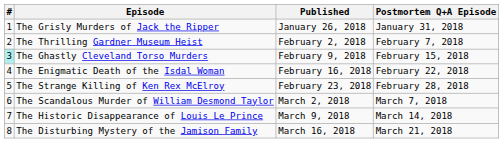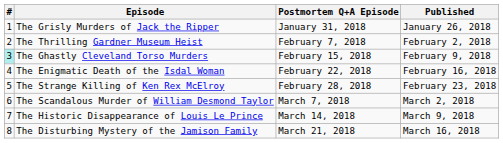columns swapped: Published <-> Postmortem Q+A Episode
